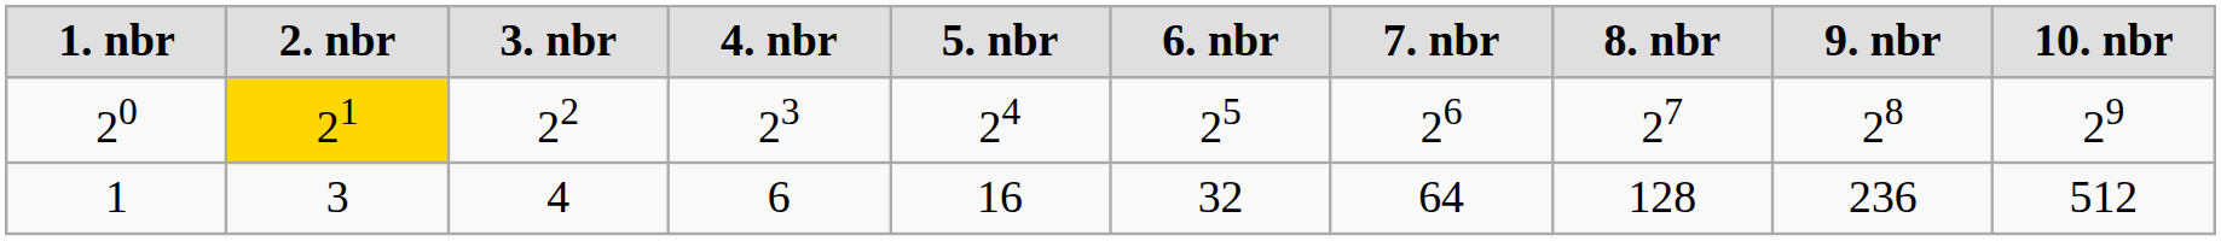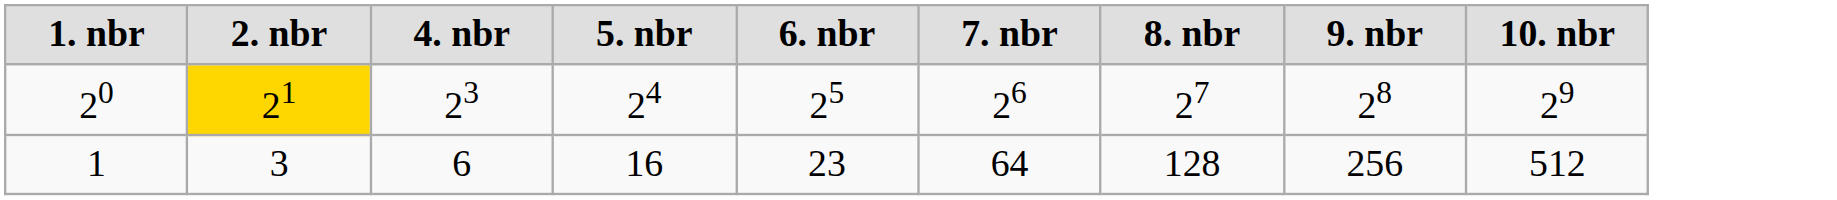- column: 3. nbr | 22 | 4
1 | 6. nbr: 32 -> 23
1 | 9. nbr: 236 -> 256
